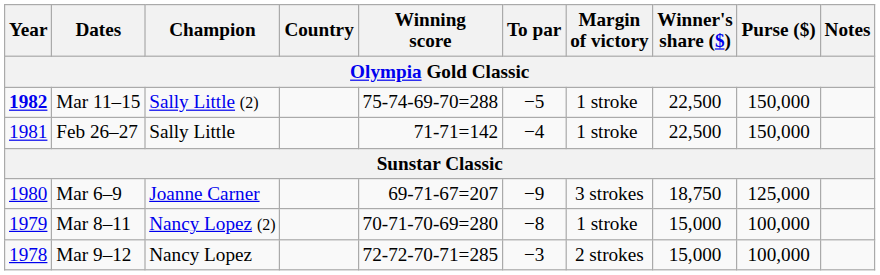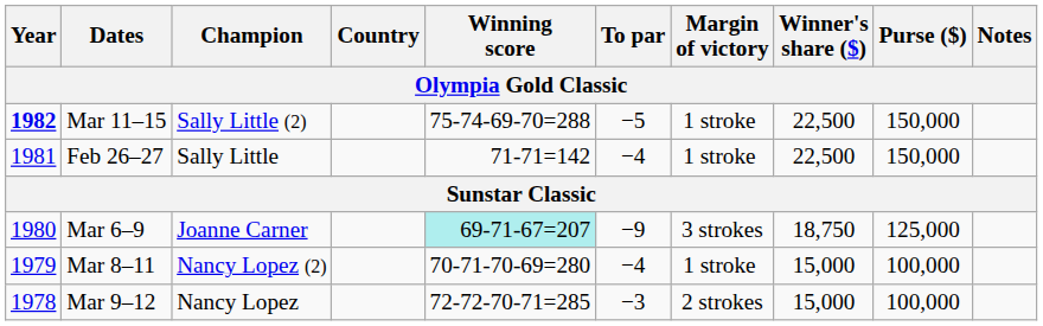Mar 6–9 | Winning score: no background -> paleturquoise background
Mar 8–11 | To par: −8 -> −4
